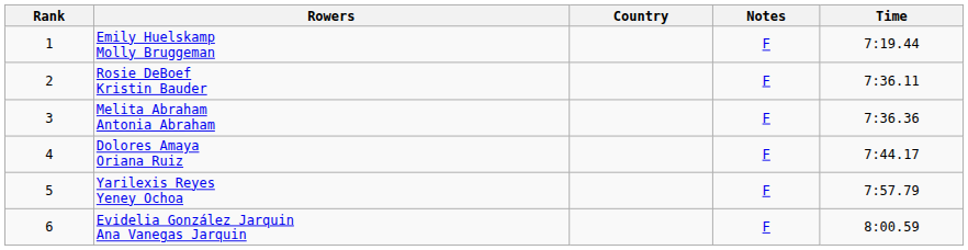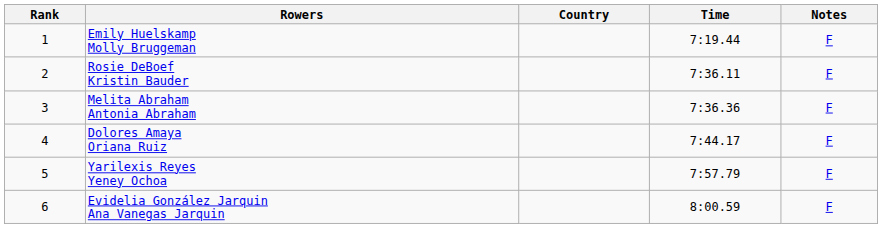columns swapped: Time <-> Notes
